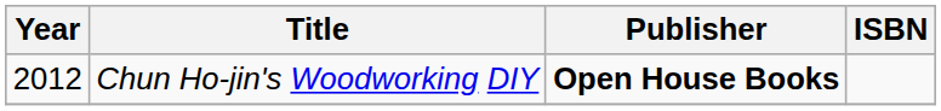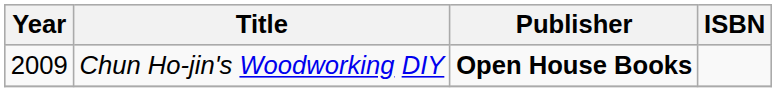Chun Ho-jin's Woodworking DIY | Year: 2012 -> 2009
